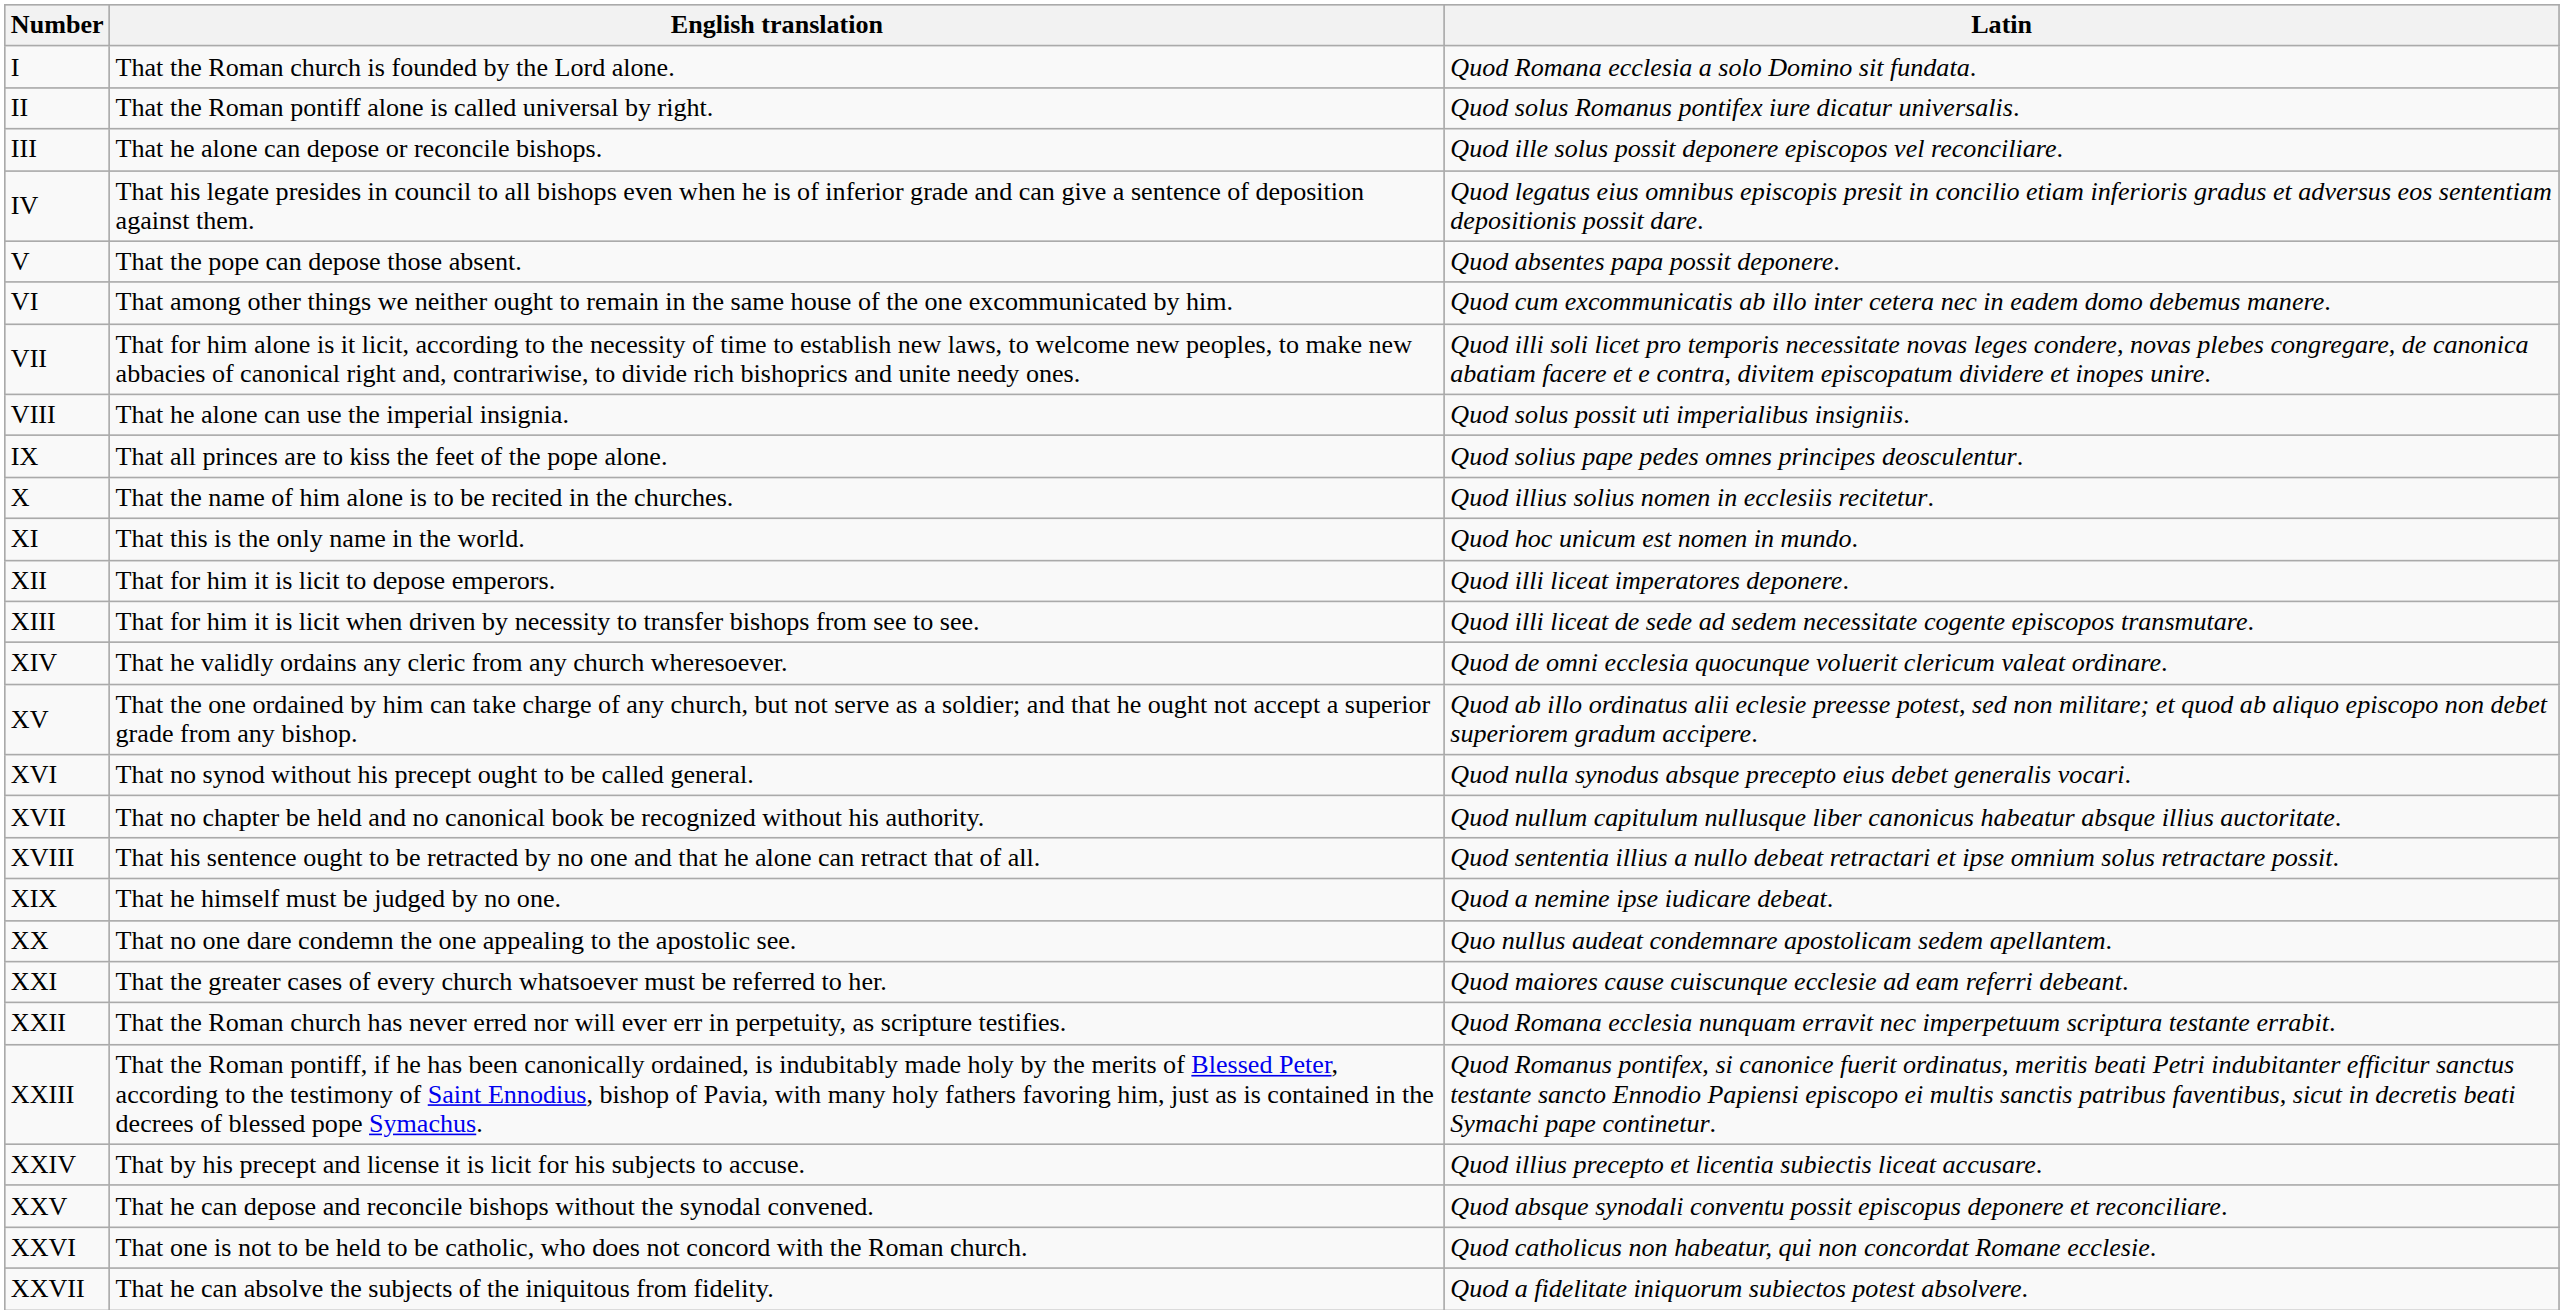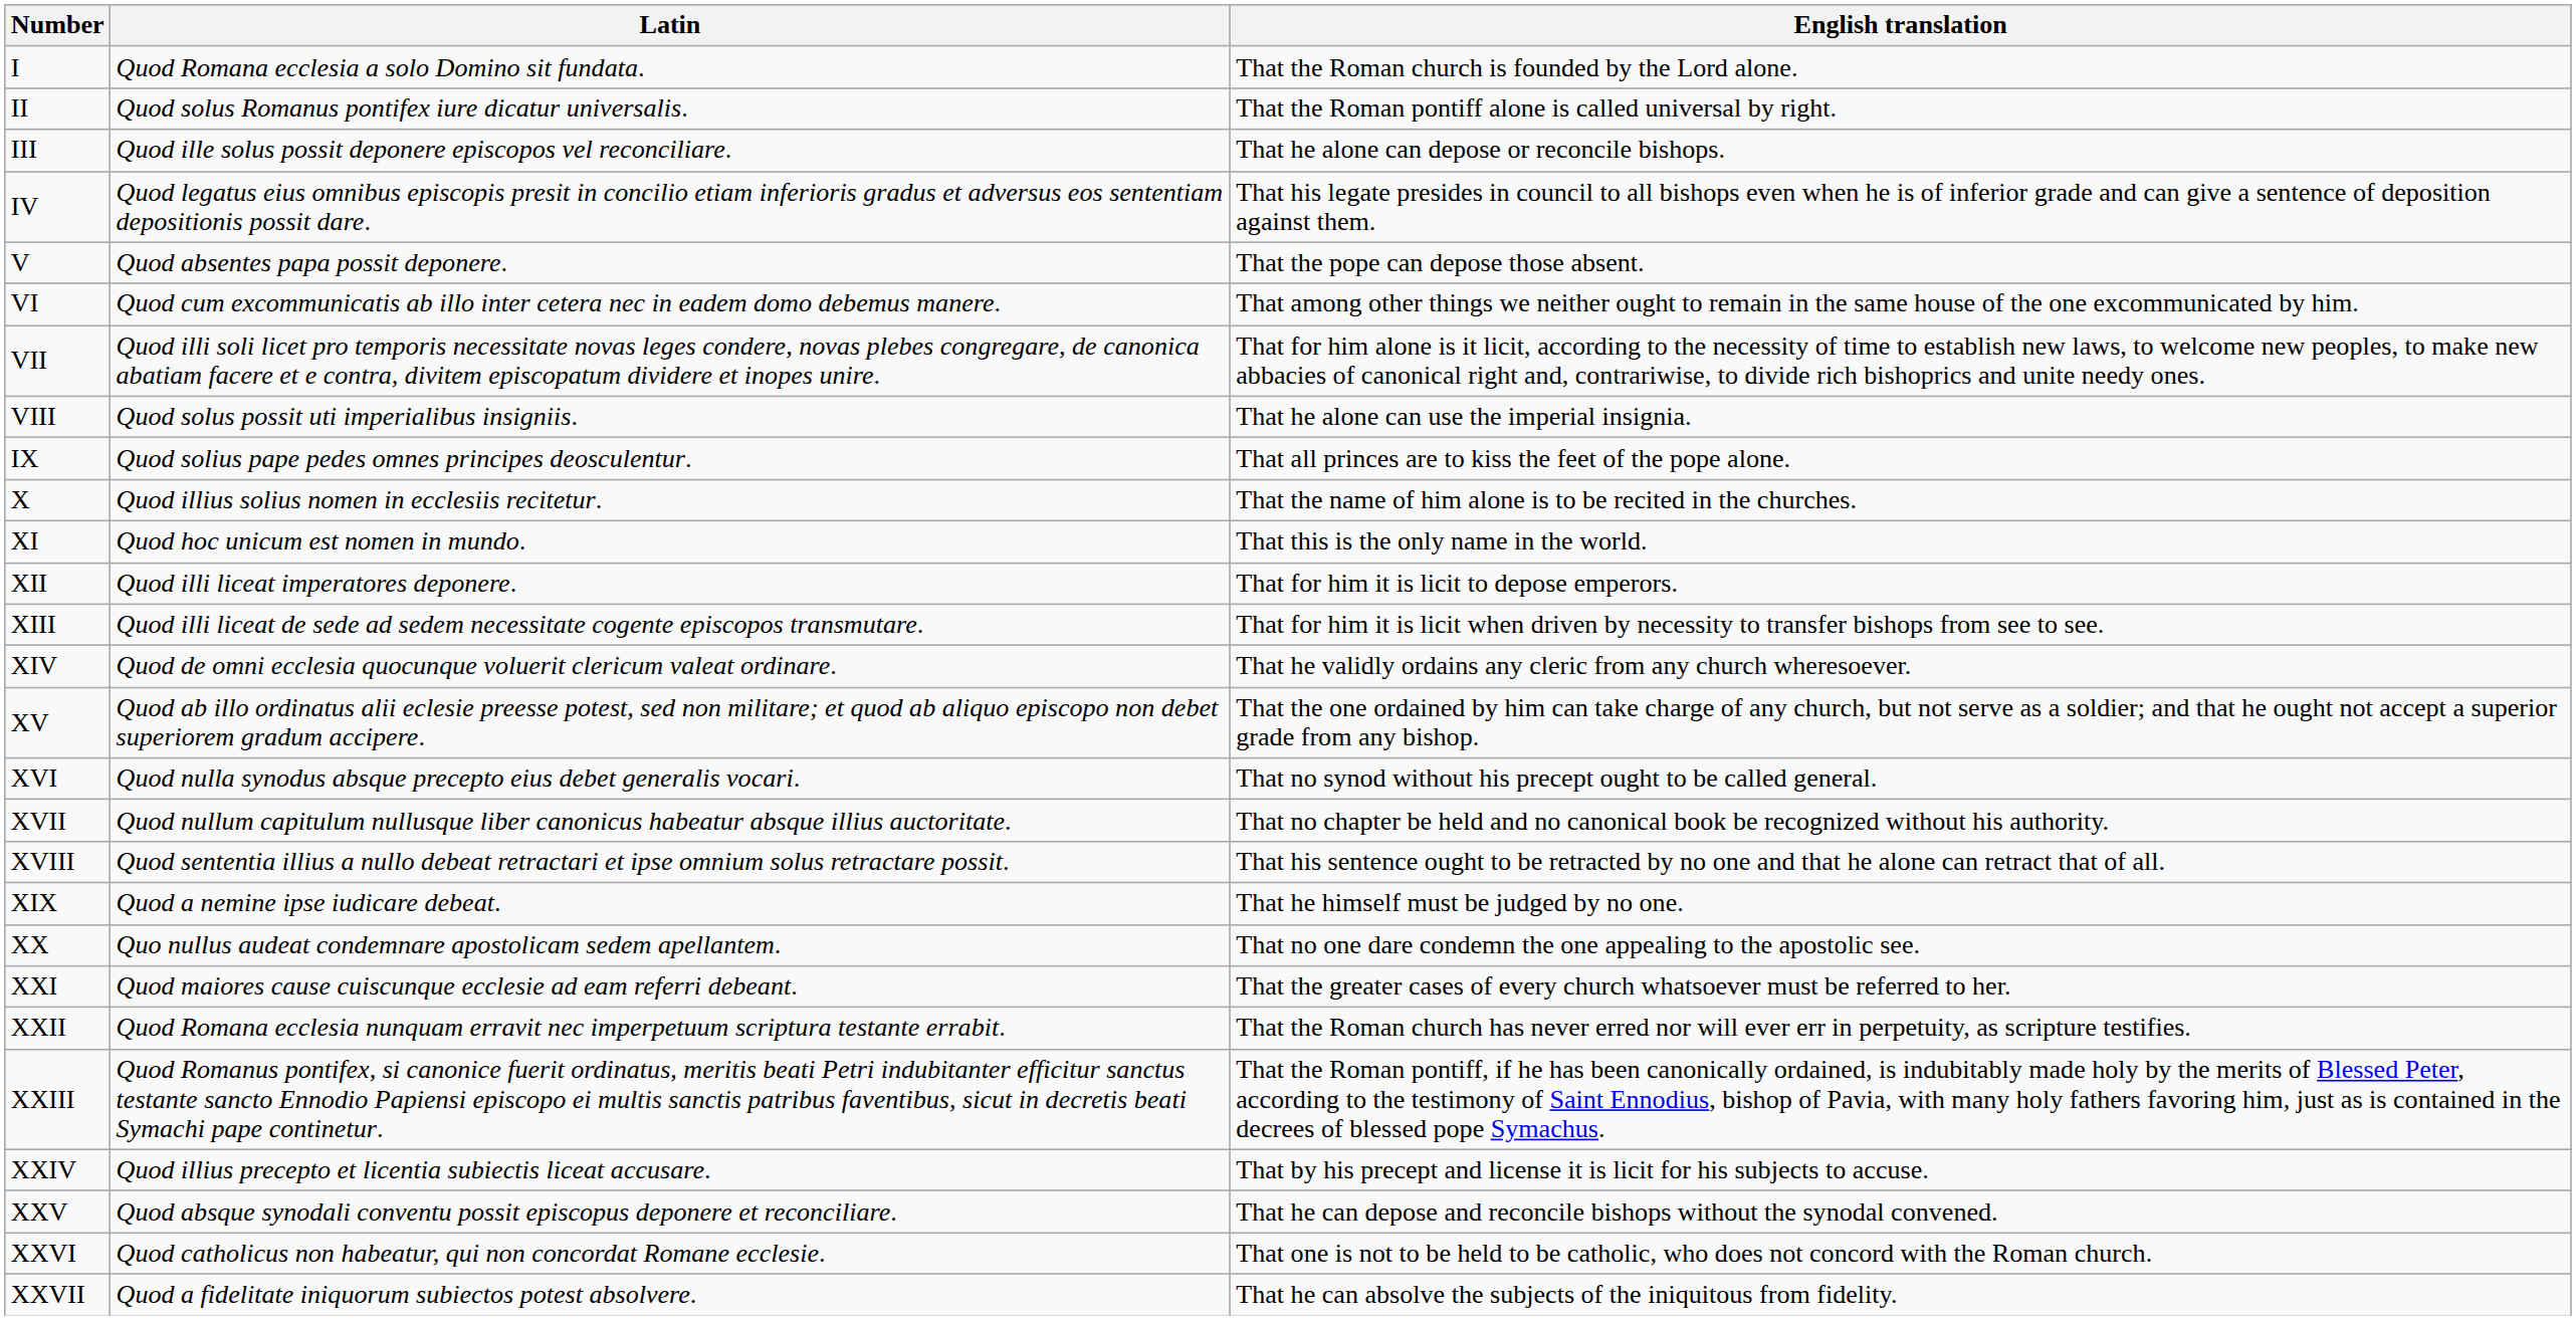columns swapped: Latin <-> English translation
